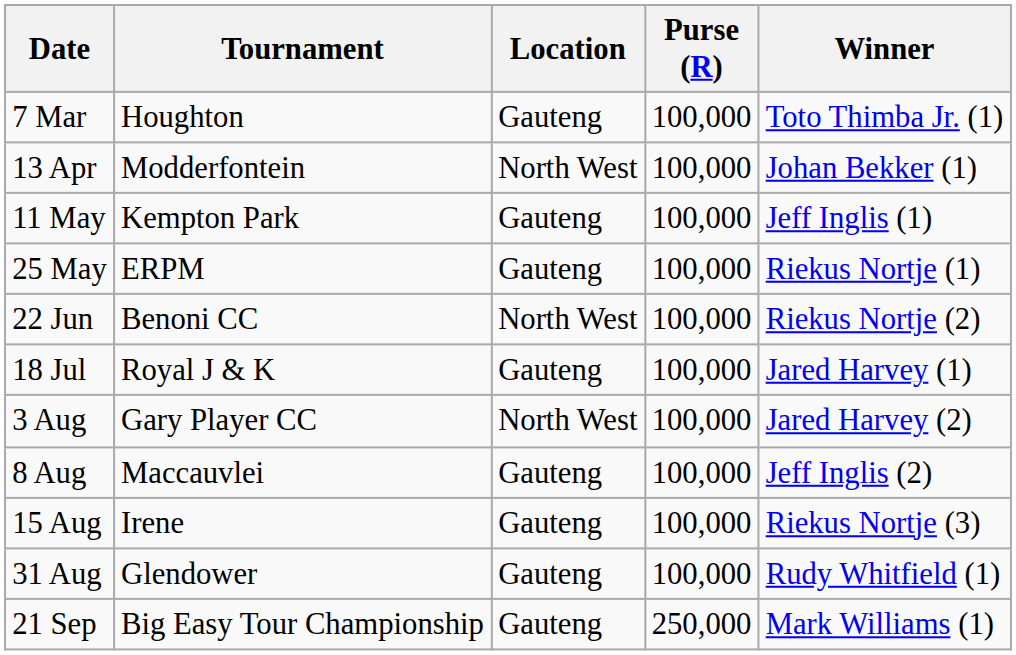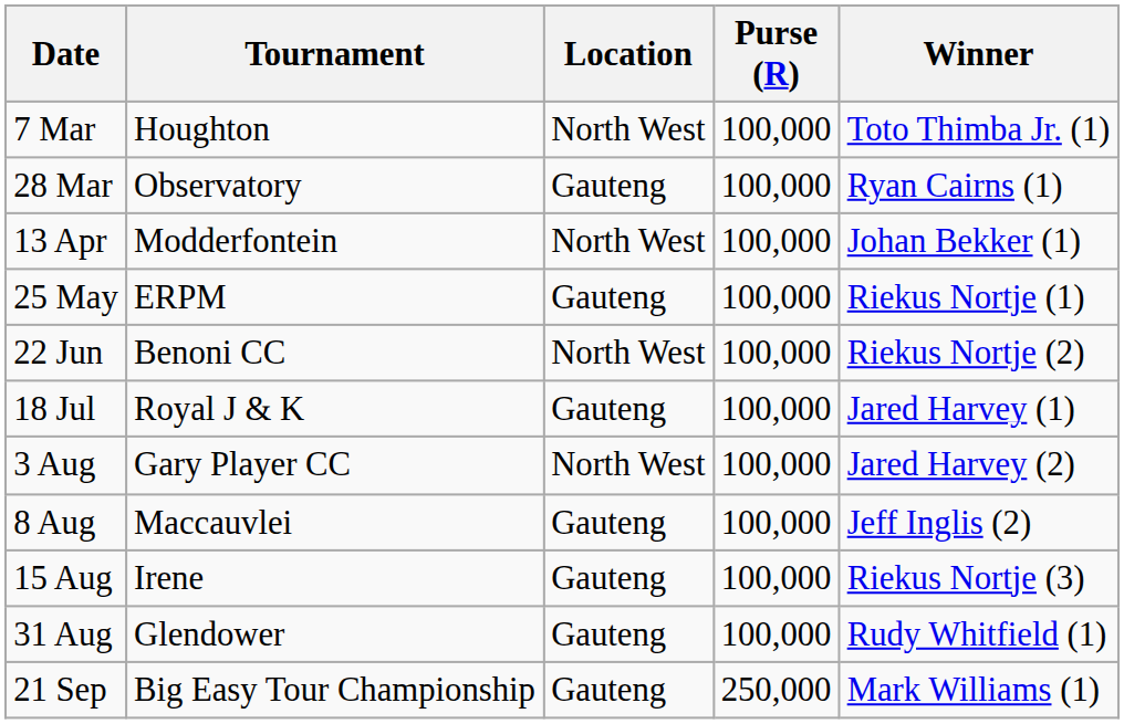7 Mar | Location: Gauteng -> North West
+ row: 28 Mar | Observatory | Gauteng | 100,000 | Ryan Cairns (1)
- row: 11 May | Kempton Park | Gauteng | 100,000 | Jeff Inglis (1)
